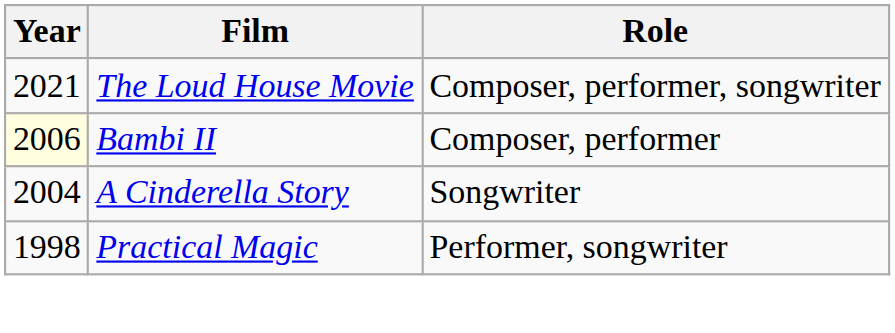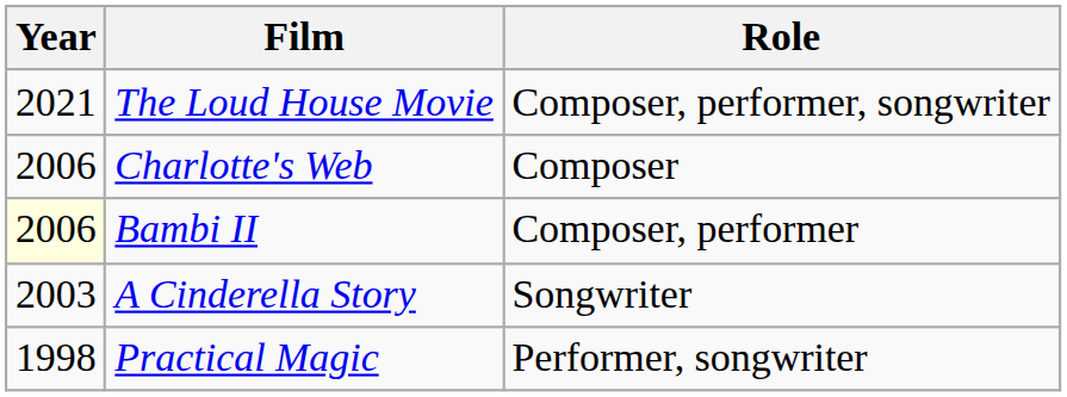+ row: 2006 | Charlotte's Web | Composer
A Cinderella Story | Year: 2004 -> 2003
